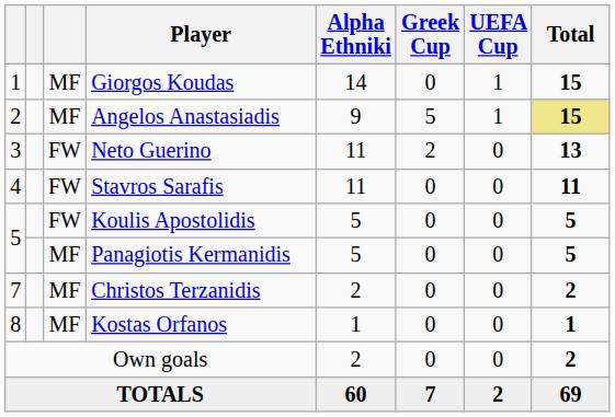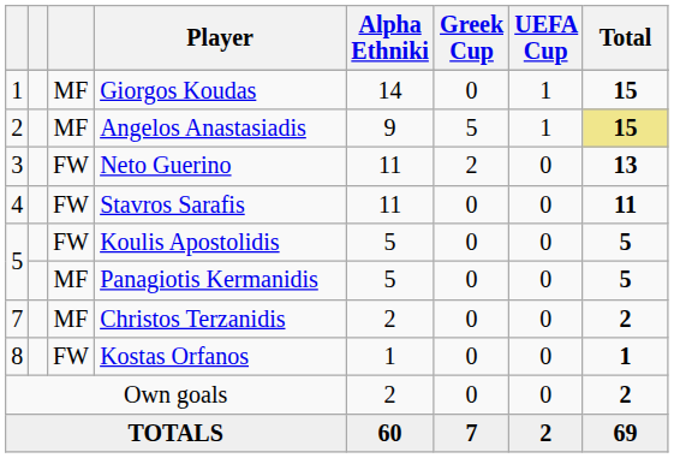Kostas Orfanos | column 3: MF -> FW
